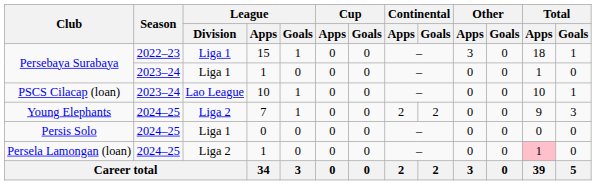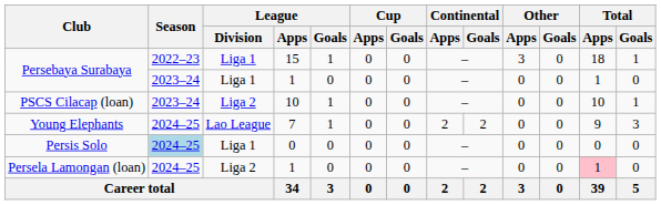PSCS Cilacap (loan) | League / Division: Lao League -> Liga 2
Young Elephants | League / Division: Liga 2 -> Lao League
Persis Solo | Season: no background -> lightblue background
